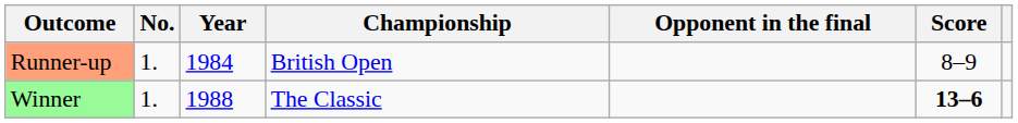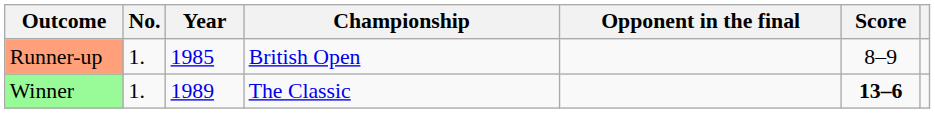Runner-up | Year: 1984 -> 1985
Winner | Year: 1988 -> 1989
